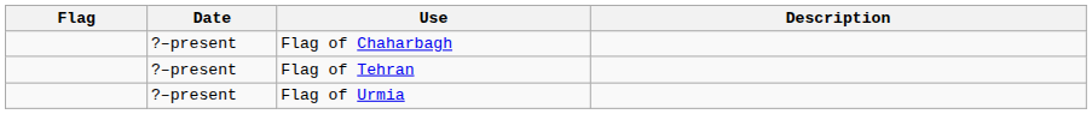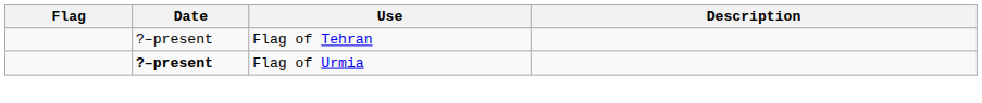- row: ?–present | Flag of Chaharbagh
Flag of Urmia | Date: normal -> bold
